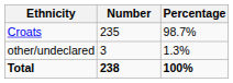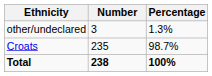rows swapped: Croats <-> other/undeclared
